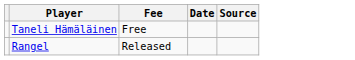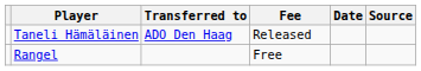+ column: Transferred to | ADO Den Haag
Taneli Hämäläinen | Fee: Free -> Released
Rangel | Fee: Released -> Free
